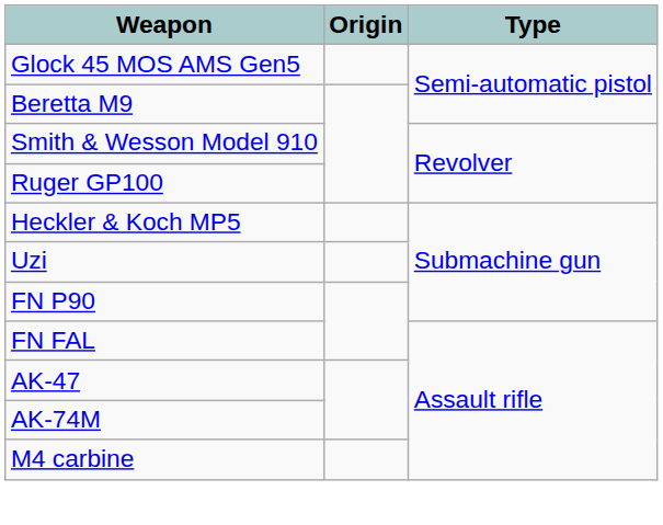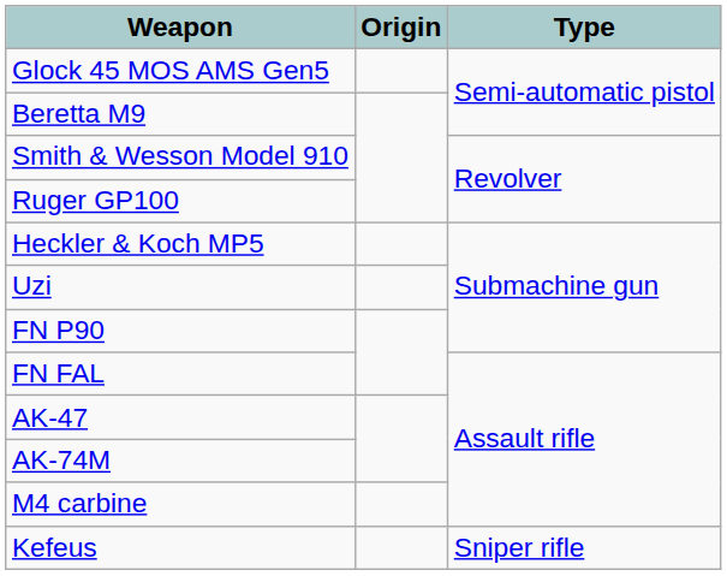+ row: Kefeus | Sniper rifle
